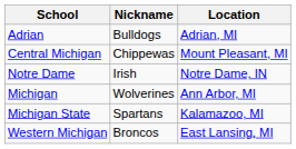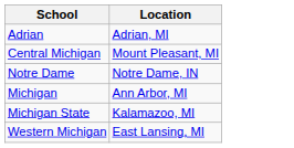- column: Nickname | Bulldogs | Chippewas | Irish | Wolverines | Spartans | Broncos
